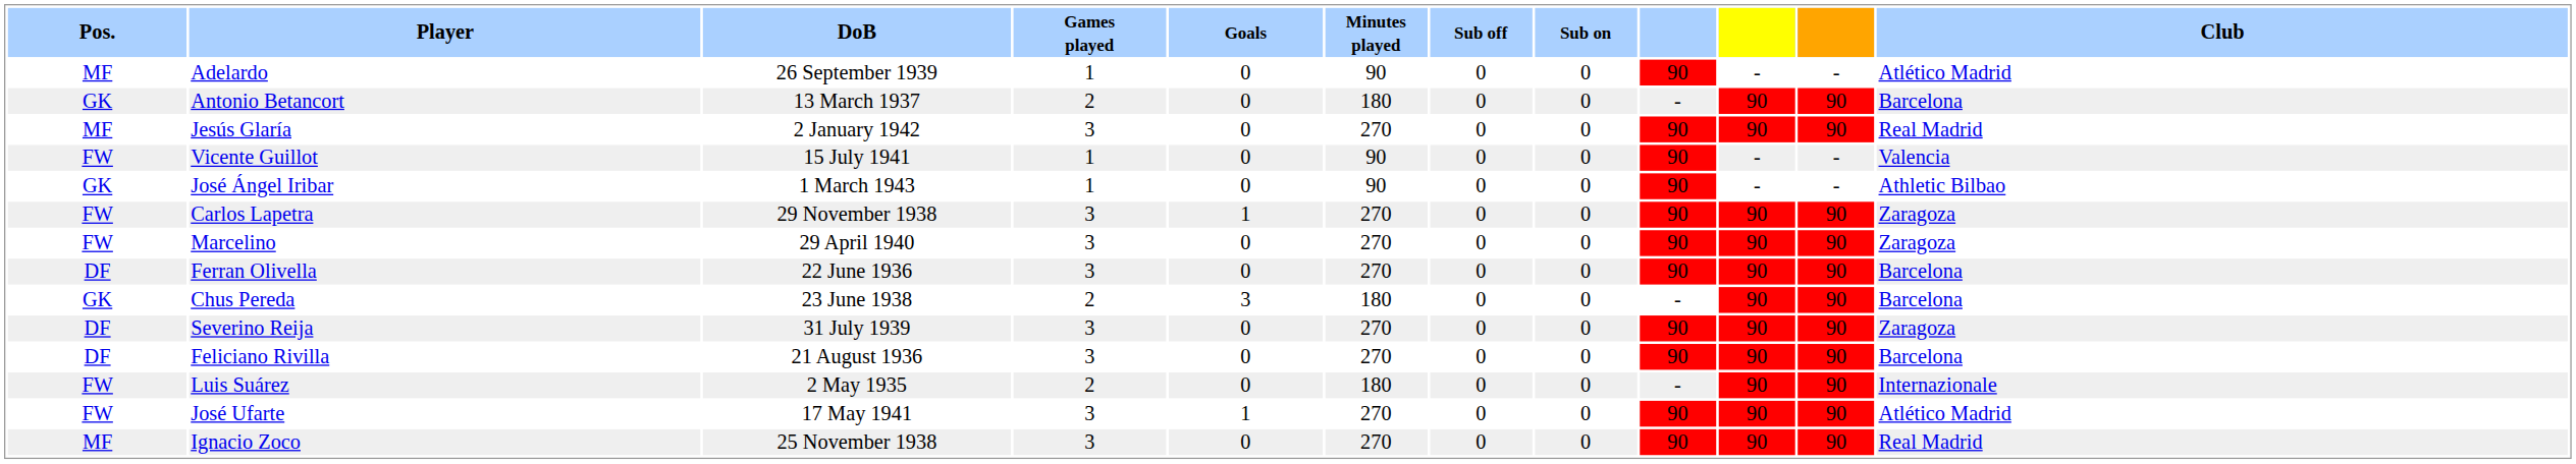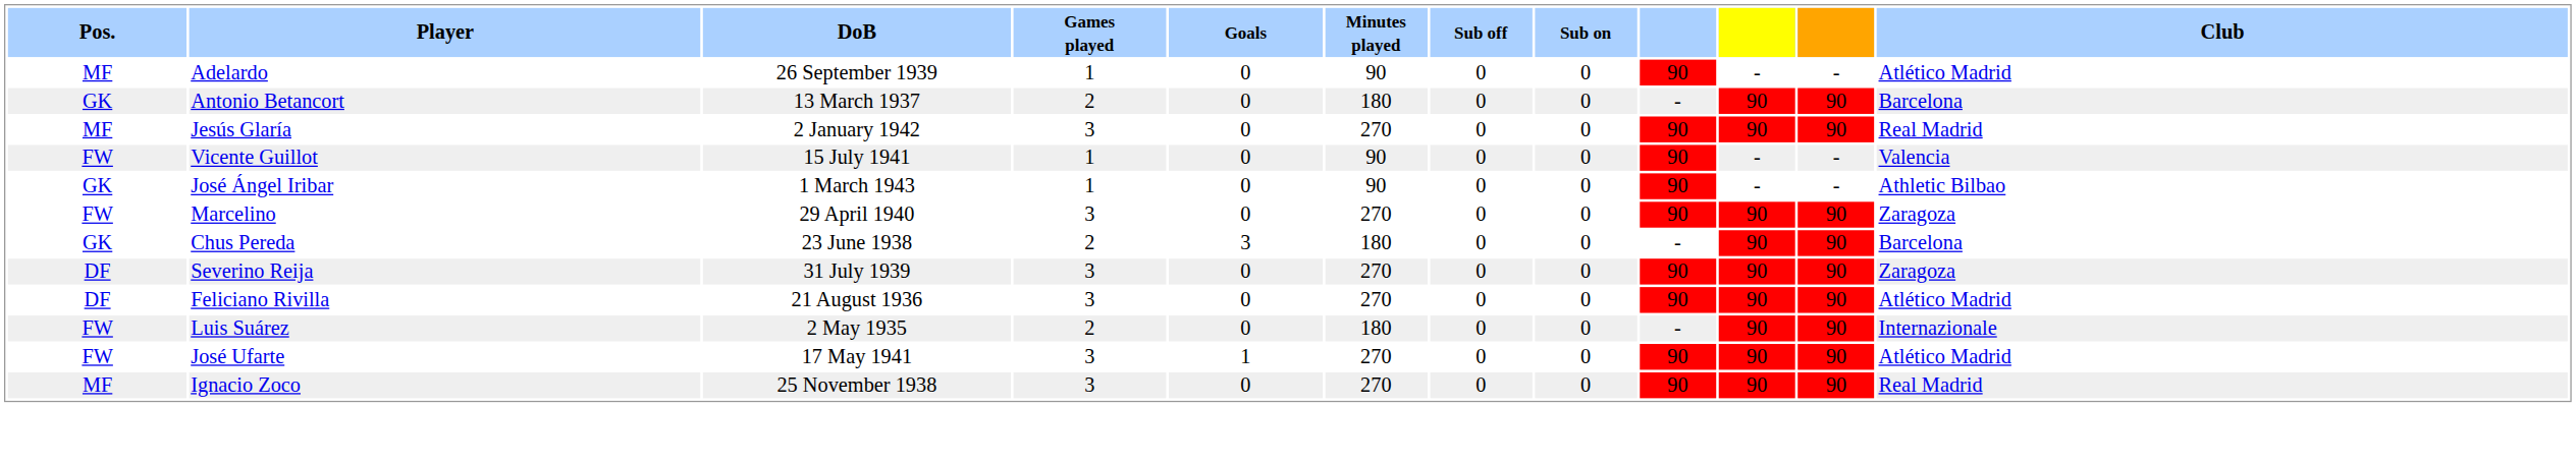- row: FW | Carlos Lapetra | 29 November 1938 | 3 | 1 | 270 | 0 | 0 | 90 | 90 | 90 | Zaragoza
- row: DF | Ferran Olivella | 22 June 1936 | 3 | 0 | 270 | 0 | 0 | 90 | 90 | 90 | Barcelona
Feliciano Rivilla | Club: Barcelona -> Atlético Madrid
